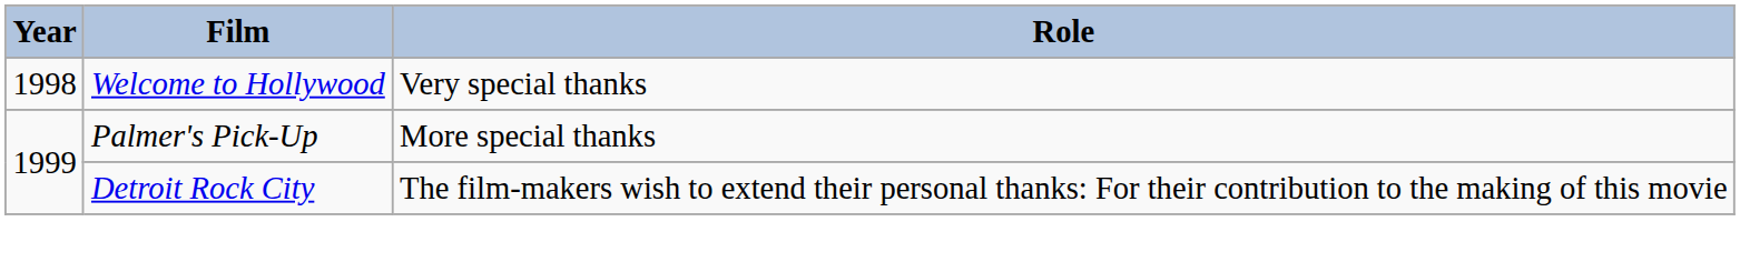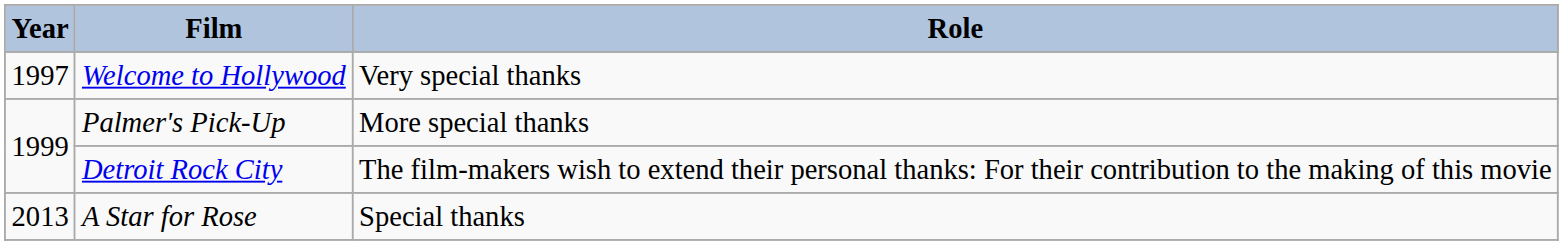Welcome to Hollywood | Year: 1998 -> 1997
+ row: 2013 | A Star for Rose | Special thanks
